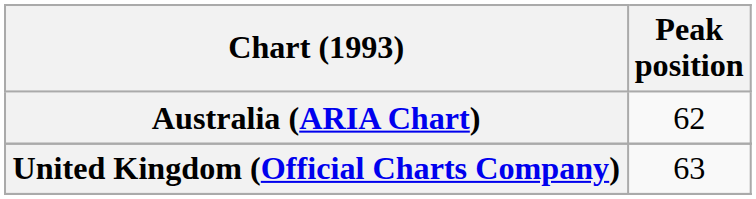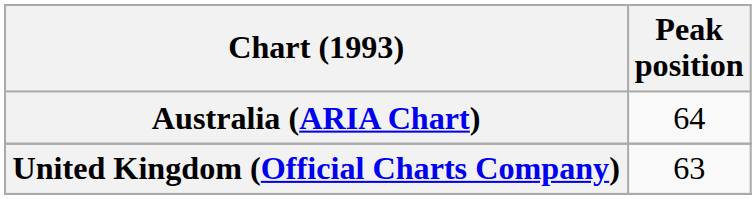Australia (ARIA Chart) | Peak position: 62 -> 64
